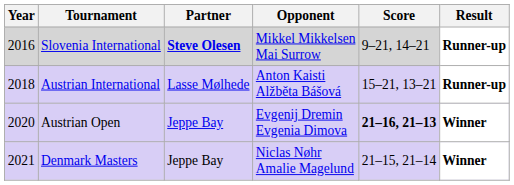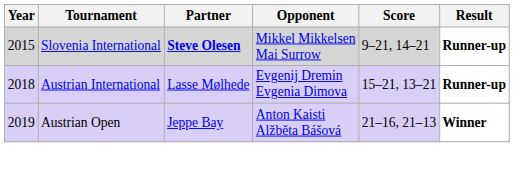Slovenia International | Year: 2016 -> 2015
Austrian International | Opponent: Anton Kaisti Alžběta Bášová -> Evgenij Dremin Evgenia Dimova
Austrian Open | Year: 2020 -> 2019
Austrian Open | Opponent: Evgenij Dremin Evgenia Dimova -> Anton Kaisti Alžběta Bášová
Austrian Open | Score: bold -> normal
- row: 2021 | Denmark Masters | Jeppe Bay | Niclas Nøhr Amalie Magelund | 21–15, 21–14 | Winner
